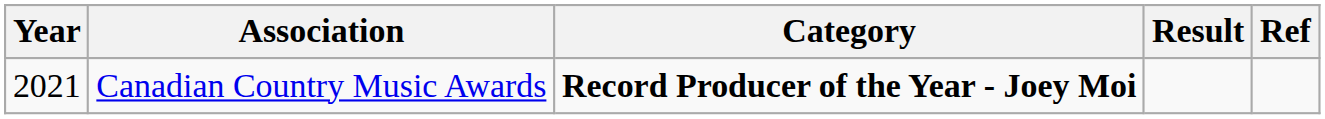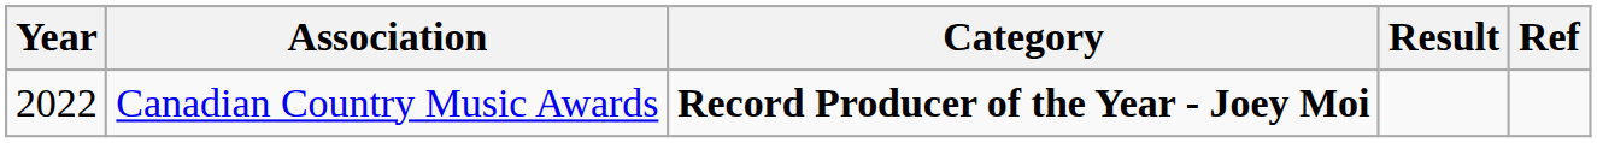Canadian Country Music Awards | Year: 2021 -> 2022
